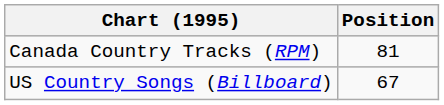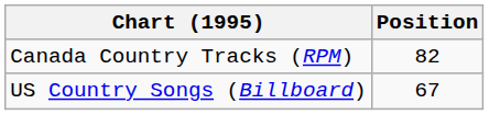Canada Country Tracks (RPM) | Position: 81 -> 82
